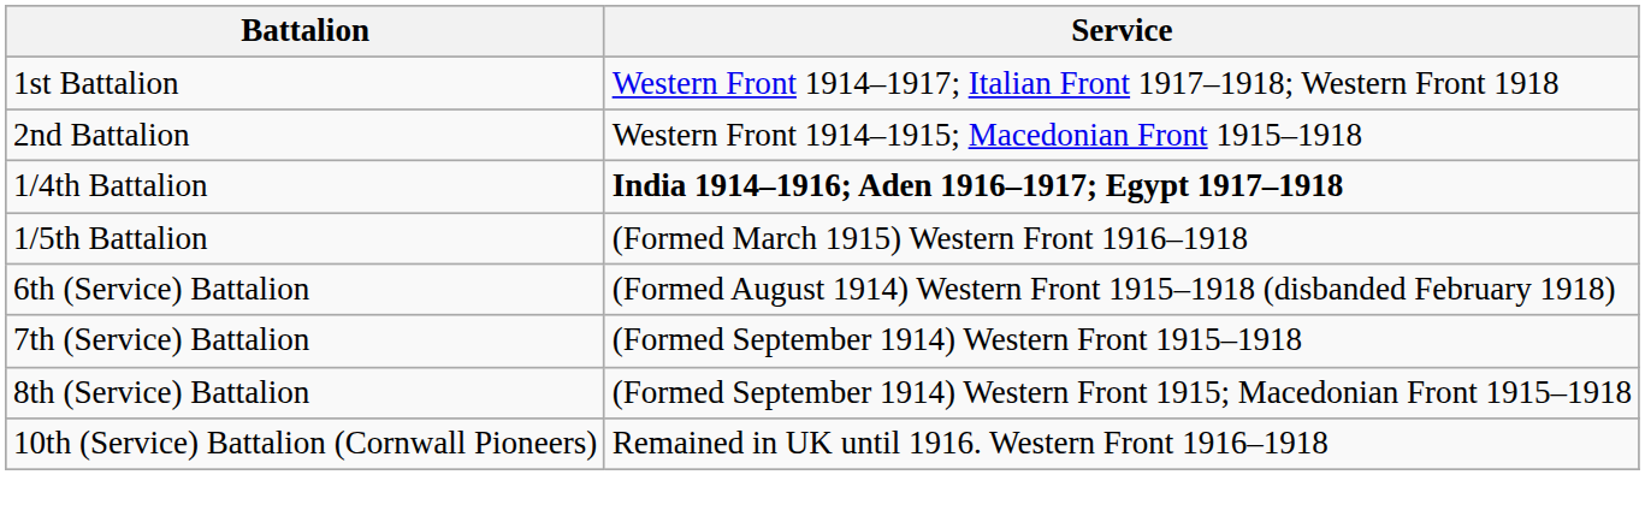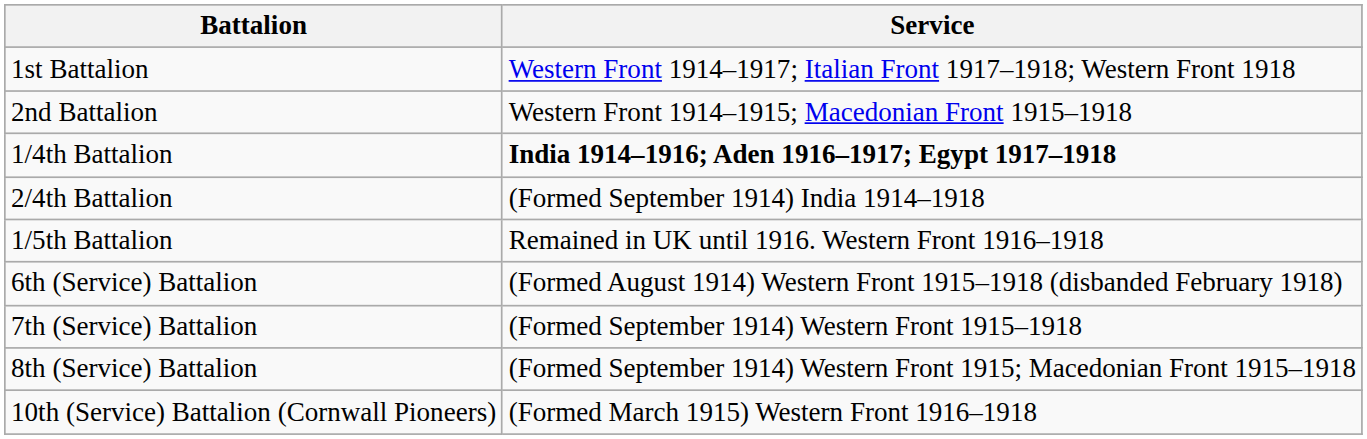+ row: 2/4th Battalion | (Formed September 1914) India 1914–1918
1/5th Battalion | Service: (Formed March 1915) Western Front 1916–1918 -> Remained in UK until 1916. Western Front 1916–1918
10th (Service) Battalion (Cornwall Pioneers) | Service: Remained in UK until 1916. Western Front 1916–1918 -> (Formed March 1915) Western Front 1916–1918
